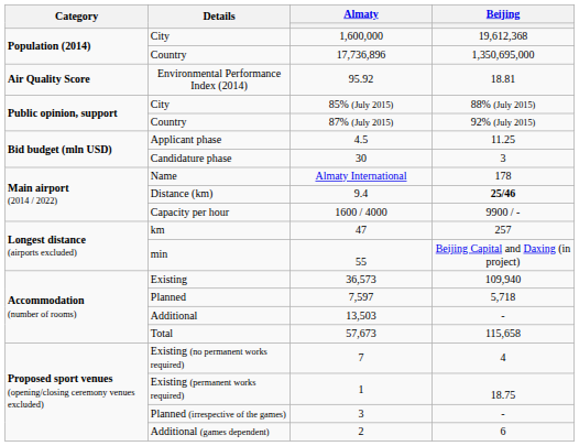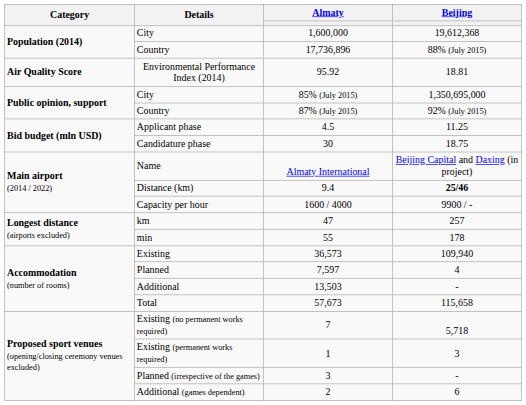Country / 17,736,896 | Beijing: 1,350,695,000 -> 88% (July 2015)
City / 85% (July 2015) | Beijing: 88% (July 2015) -> 1,350,695,000
Candidature phase | Beijing: 3 -> 18.75
Name | Beijing: 178 -> Beijing Capital and Daxing (in project)
min | Beijing: Beijing Capital and Daxing (in project) -> 178
Planned | Beijing: 5,718 -> 4
Existing (no permanent works required) | Beijing: 4 -> 5,718
Existing (permanent works required) | Beijing: 18.75 -> 3
